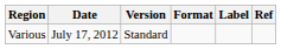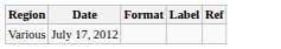- column: Version | Standard
